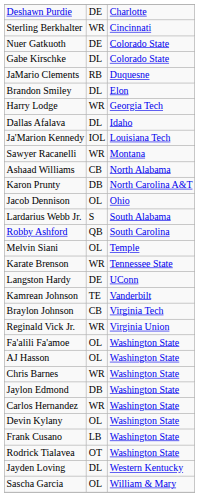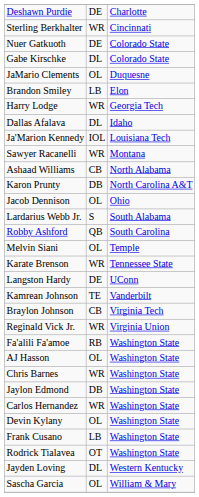JaMario Clements | column 2: RB -> OL
Brandon Smiley | column 2: DL -> LB
Fa'alili Fa'amoe | column 2: OL -> RB
